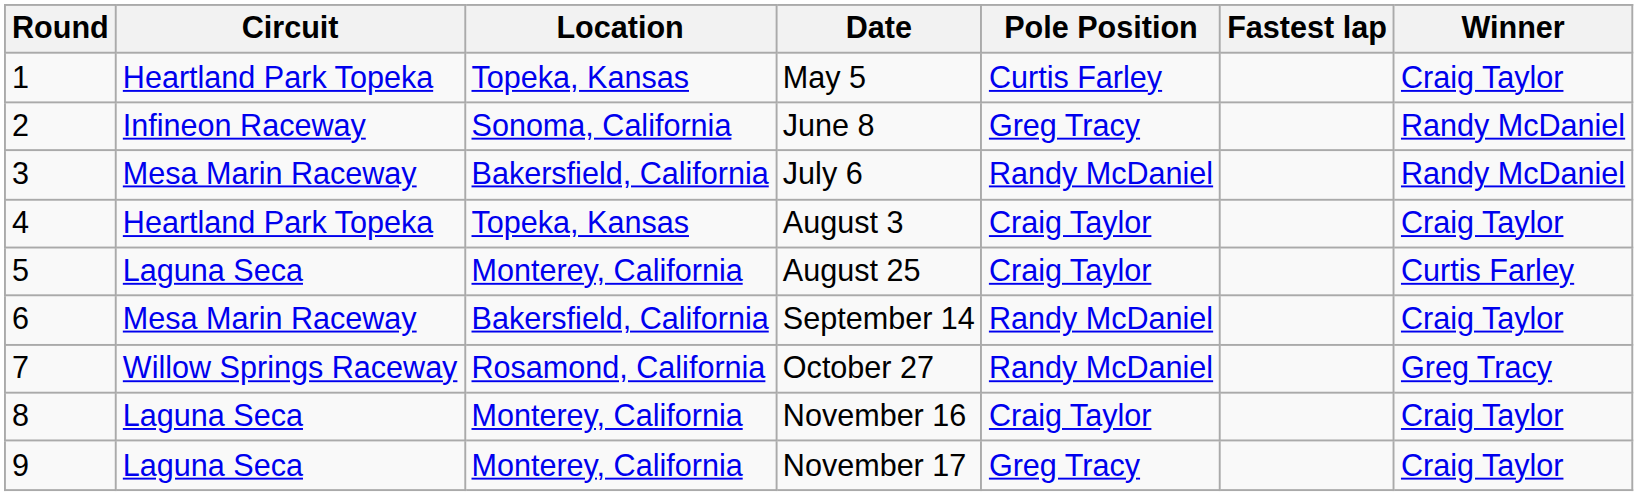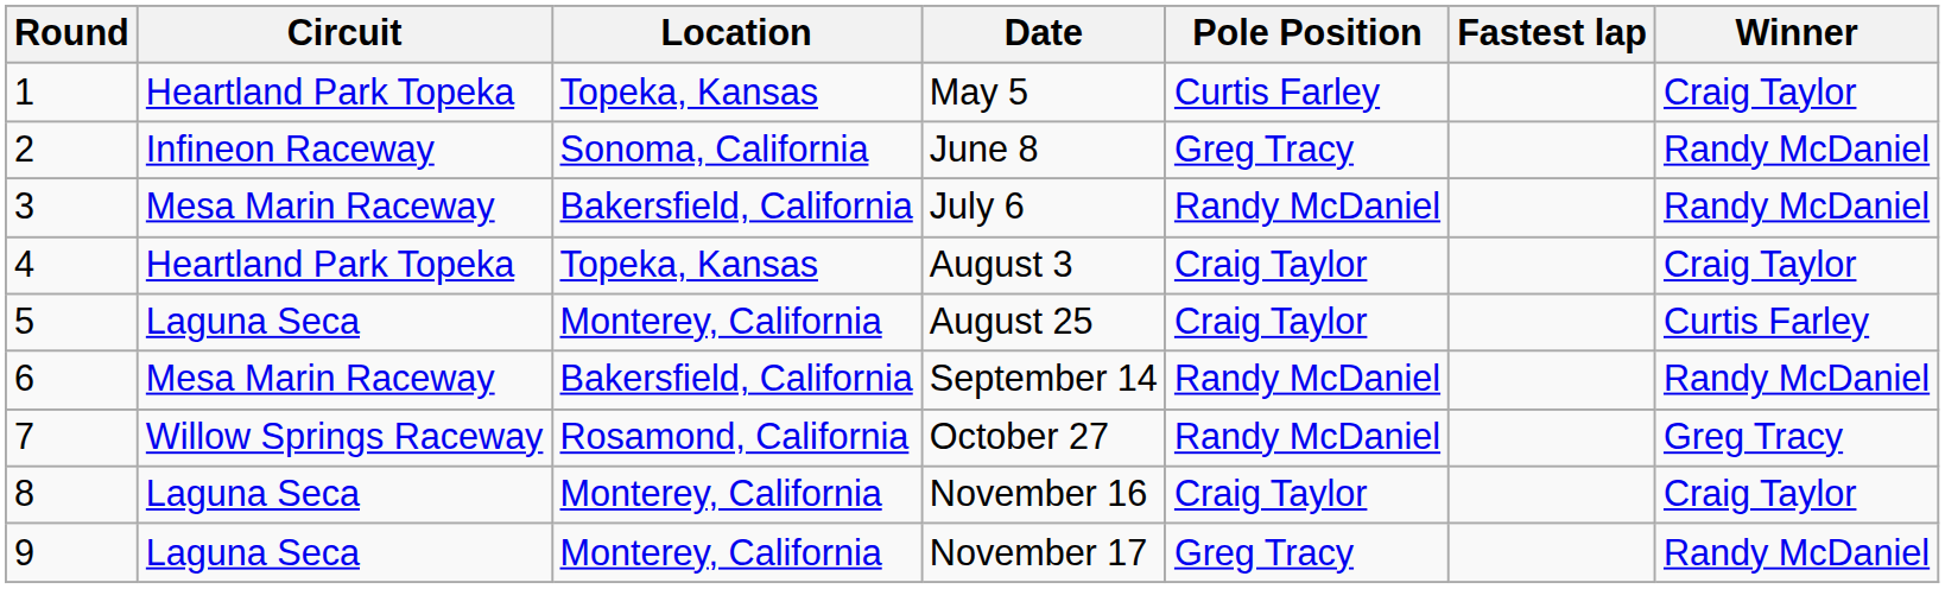September 14 | Winner: Craig Taylor -> Randy McDaniel
November 17 | Winner: Craig Taylor -> Randy McDaniel
